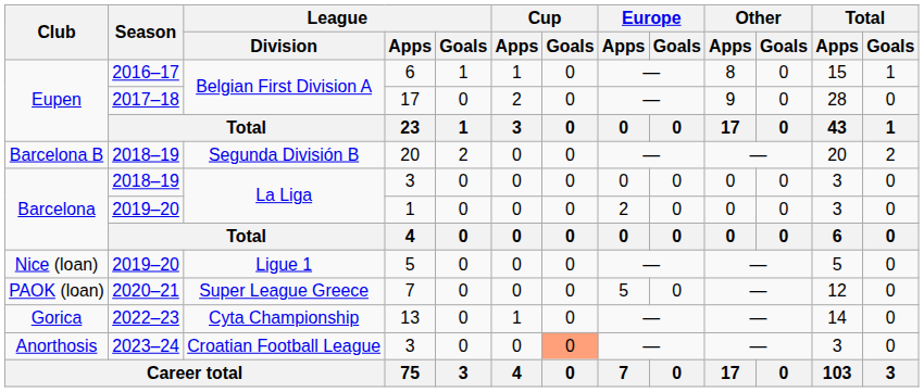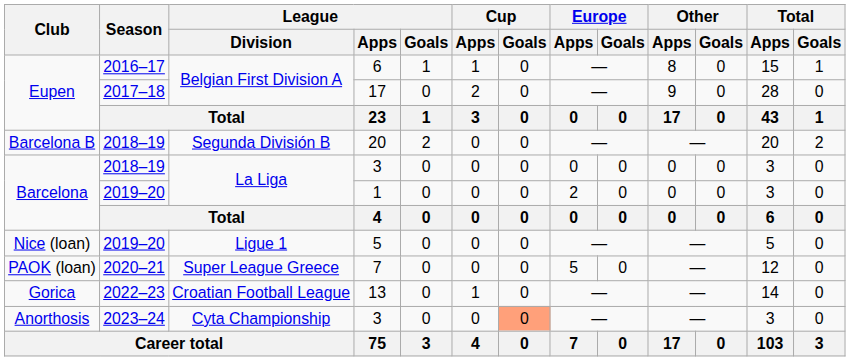13 | League / Division: Cyta Championship -> Croatian Football League
Anorthosis / 3 | League / Division: Croatian Football League -> Cyta Championship
